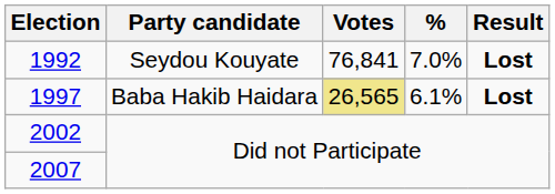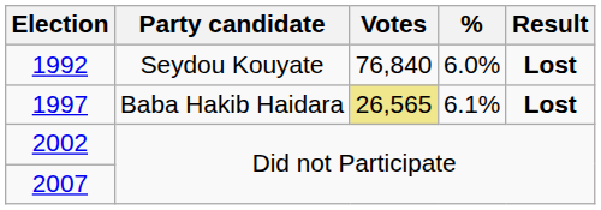1992 | Votes: 76,841 -> 76,840
1992 | %: 7.0% -> 6.0%
